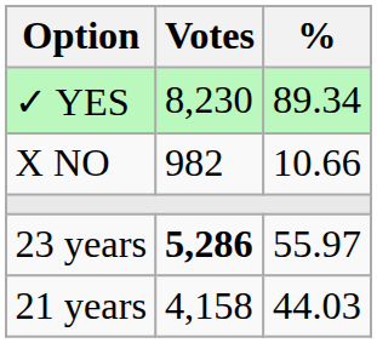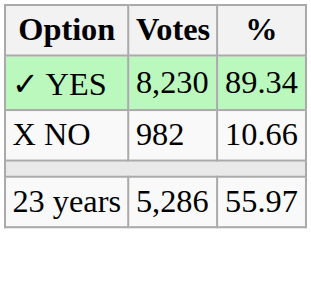23 years | Votes: bold -> normal
- row: 21 years | 4,158 | 44.03
